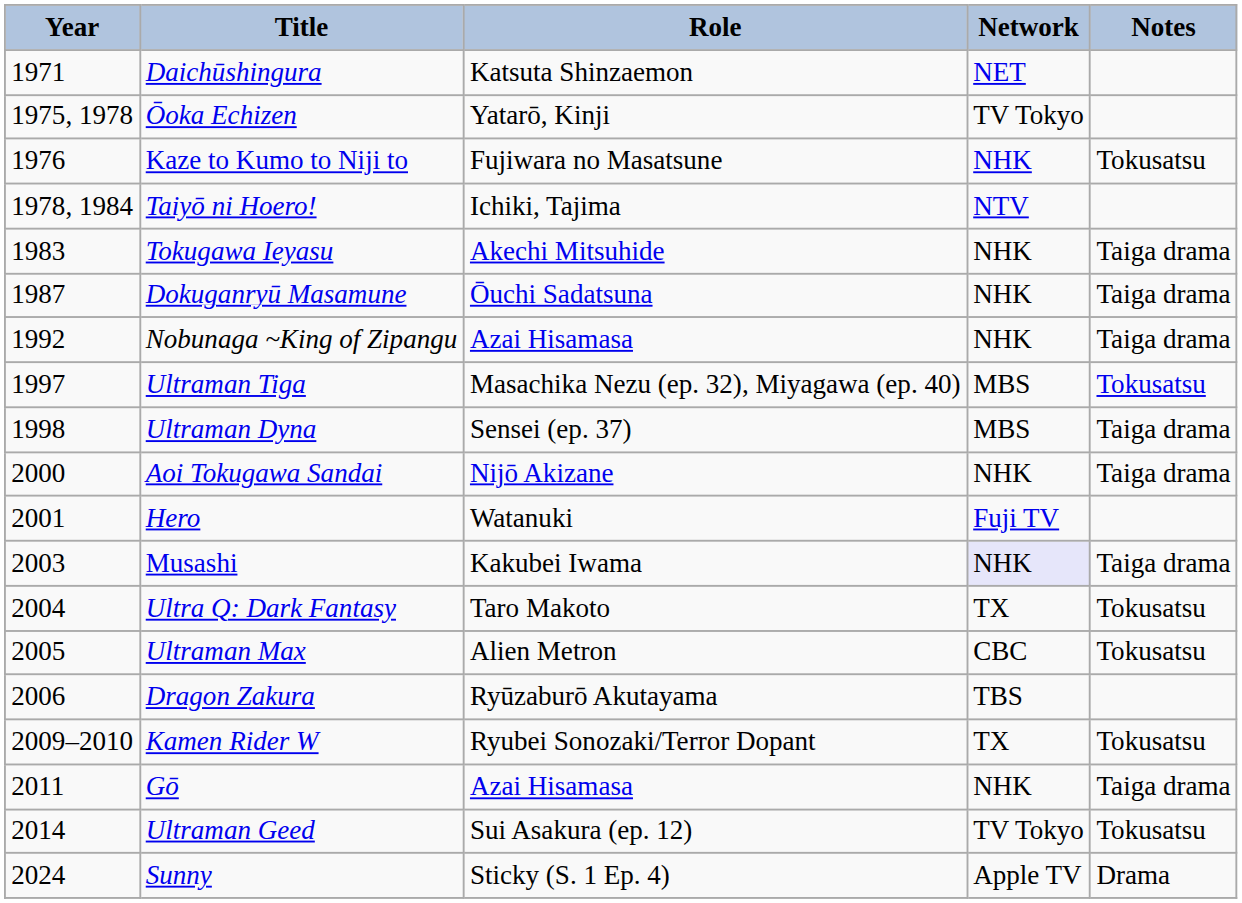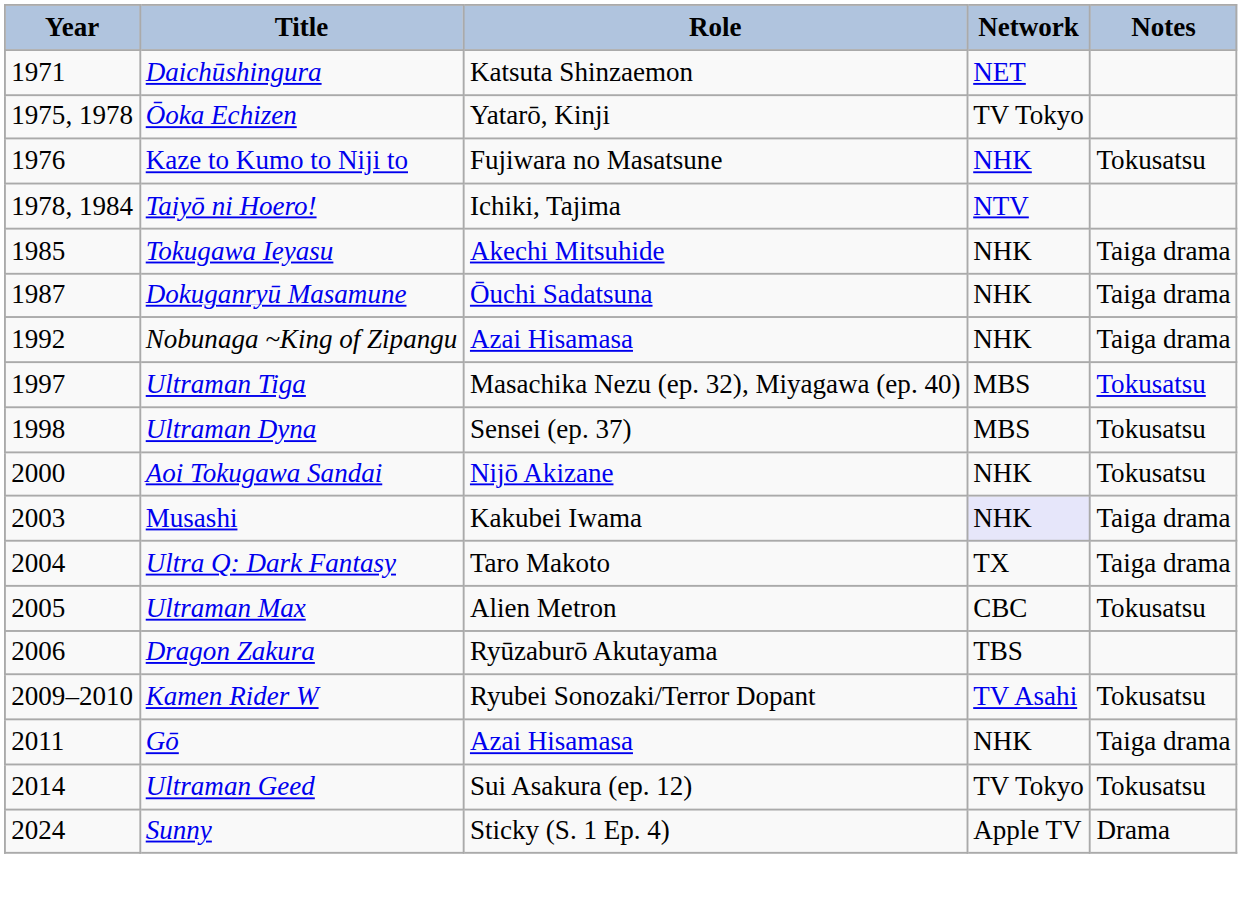Tokugawa Ieyasu | Year: 1983 -> 1985
Ultraman Dyna | Notes: Taiga drama -> Tokusatsu
Aoi Tokugawa Sandai | Notes: Taiga drama -> Tokusatsu
- row: 2001 | Hero | Watanuki | Fuji TV
Ultra Q: Dark Fantasy | Notes: Tokusatsu -> Taiga drama
Kamen Rider W | Network: TX -> TV Asahi
